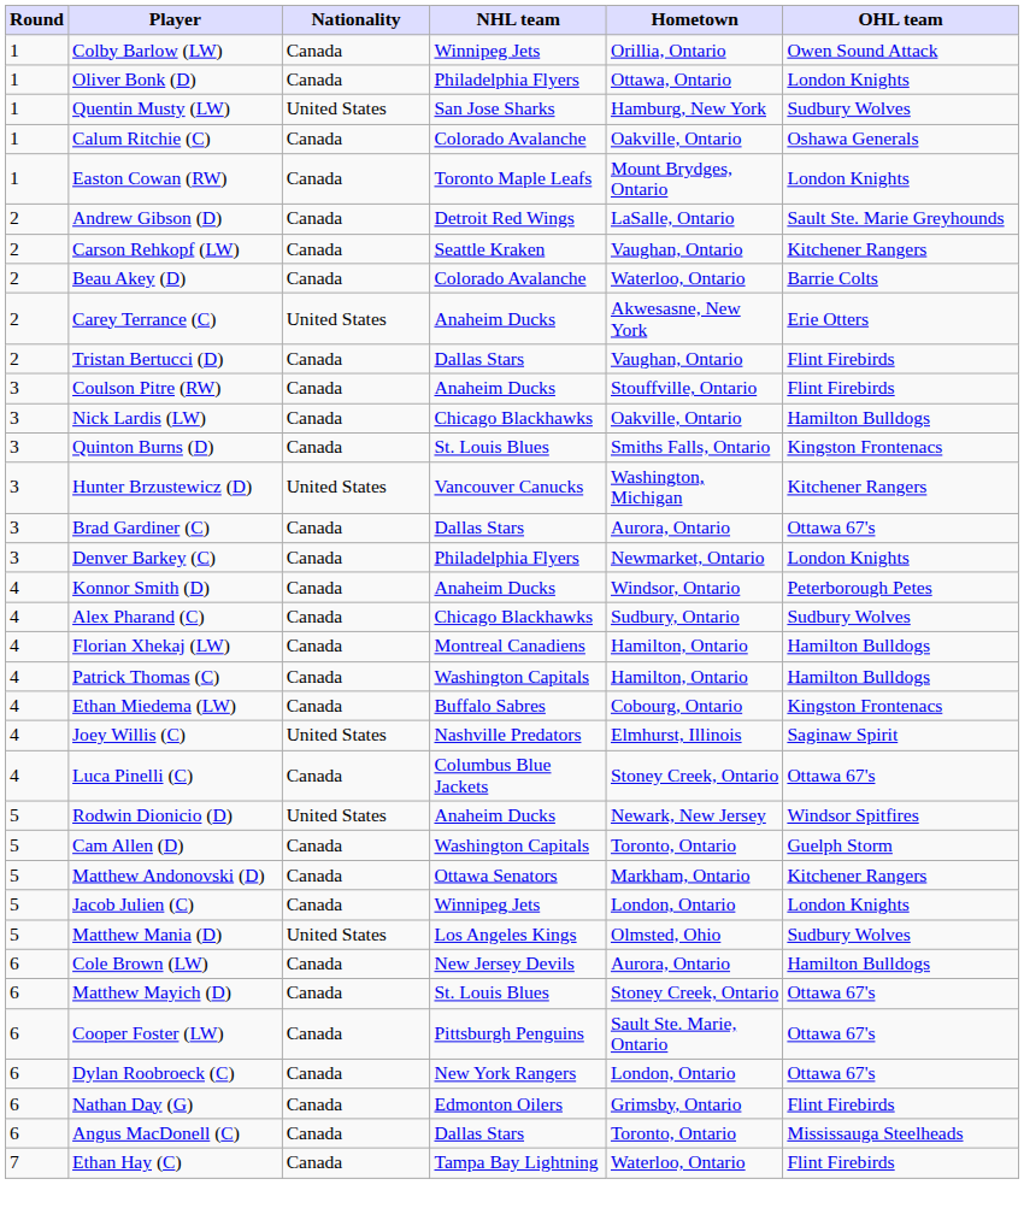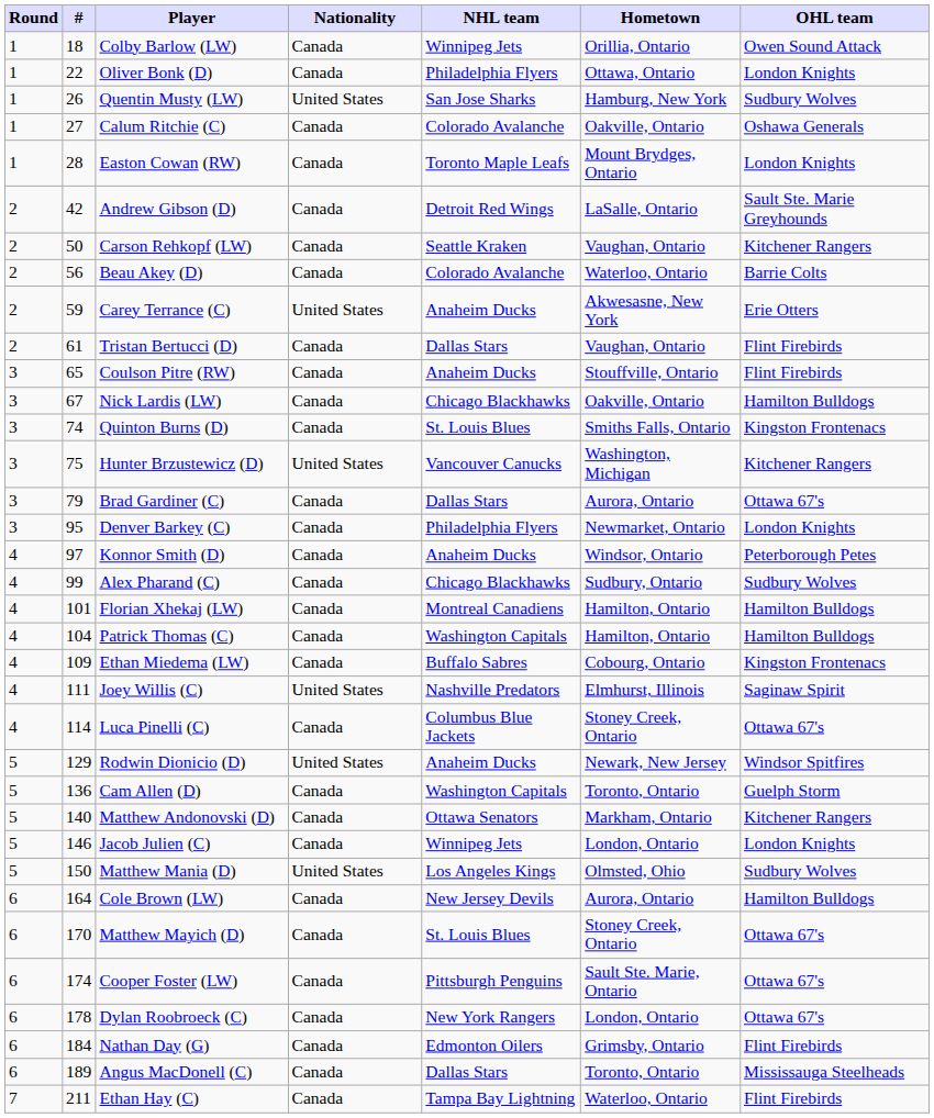+ column: # | 18 | 22 | 26 | 27 | 28 | 42 | 50 | 56 | 59 | 61 | 65 | 67 | 74 | 75 | 79 | 95 | 97 | 99 | 101 | 104 | 109 | 111 | 114 | 129 | 136 | 140 | 146 | 150 | 164 | 170 | 174 | 178 | 184 | 189 | 211
